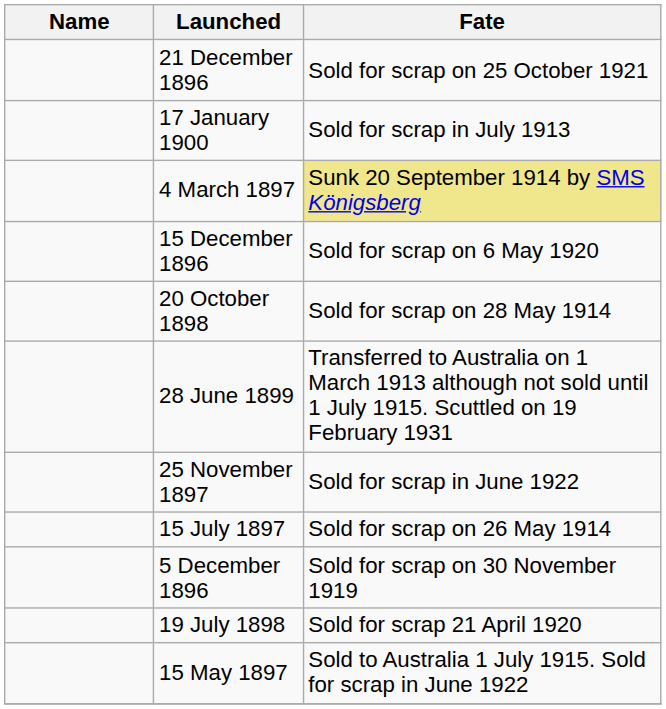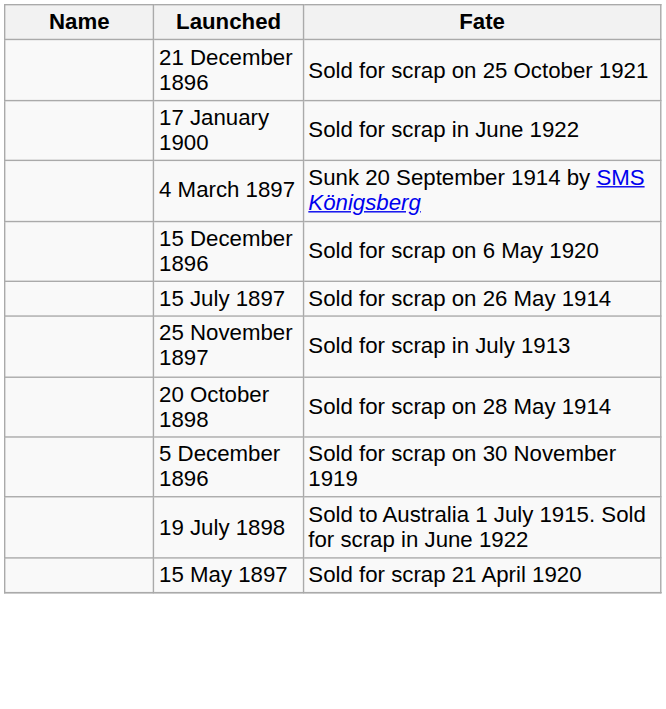17 January 1900 | Fate: Sold for scrap in July 1913 -> Sold for scrap in June 1922
4 March 1897 | Fate: khaki background -> no background
rows swapped: 15 July 1897 <-> 20 October 1898
- row: 28 June 1899 | Transferred to Australia on 1 March 1913 although not sold until 1 July 1915. Scuttled on 19 February 1931
25 November 1897 | Fate: Sold for scrap in June 1922 -> Sold for scrap in July 1913
19 July 1898 | Fate: Sold for scrap 21 April 1920 -> Sold to Australia 1 July 1915. Sold for scrap in June 1922
15 May 1897 | Fate: Sold to Australia 1 July 1915. Sold for scrap in June 1922 -> Sold for scrap 21 April 1920
